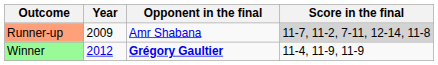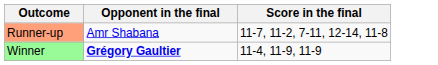- column: Year | 2009 | 2012
Runner-up | Score in the final: lightgrey background -> no background
